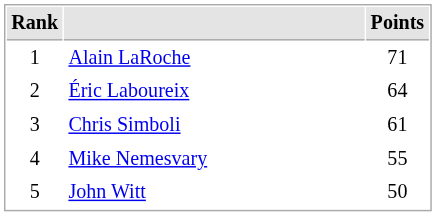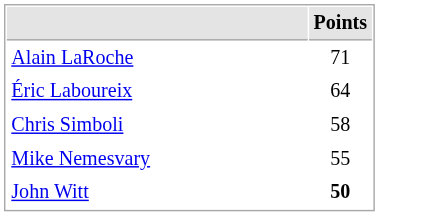- column: Rank | 1 | 2 | 3 | 4 | 5
Chris Simboli | Points: 61 -> 58
John Witt | Points: normal -> bold
